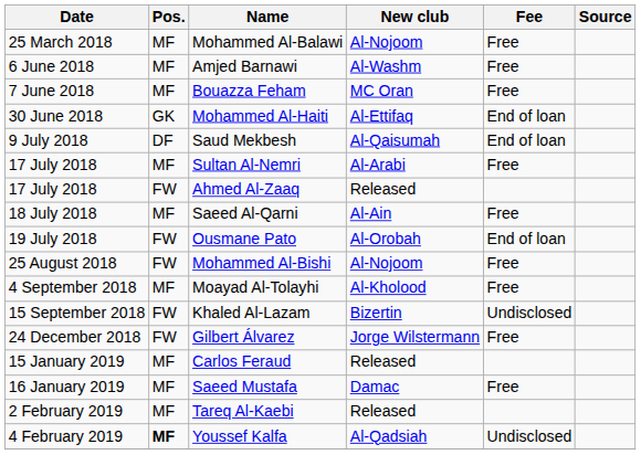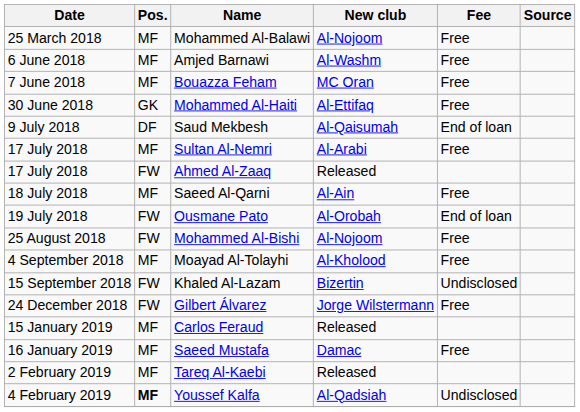Mohammed Al-Haiti | Fee: End of loan -> Free
